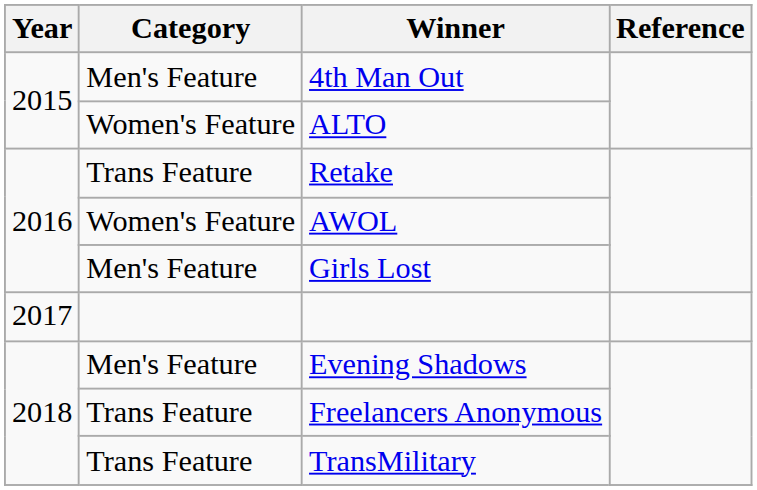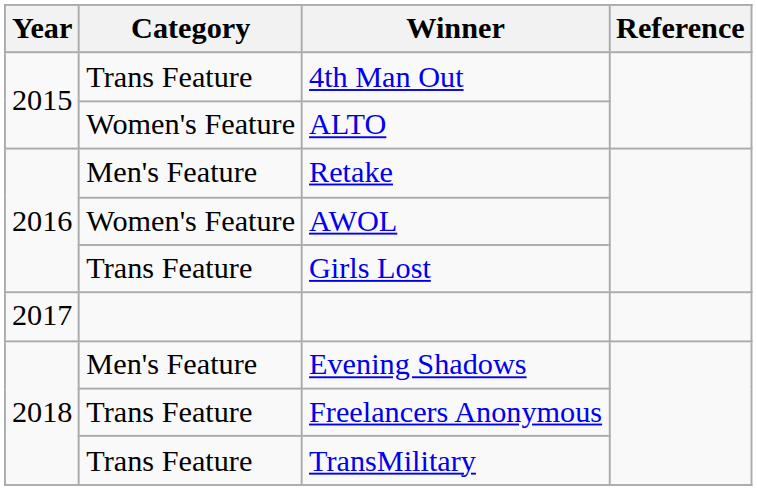4th Man Out | Category: Men's Feature -> Trans Feature
Retake | Category: Trans Feature -> Men's Feature
Girls Lost | Category: Men's Feature -> Trans Feature
